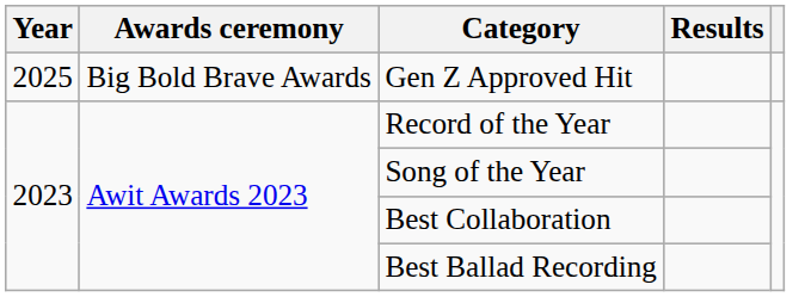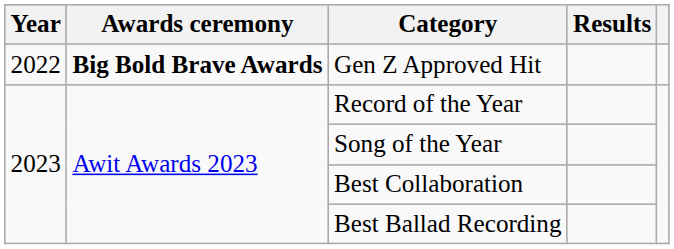Gen Z Approved Hit | Year: 2025 -> 2022
Gen Z Approved Hit | Awards ceremony: normal -> bold
